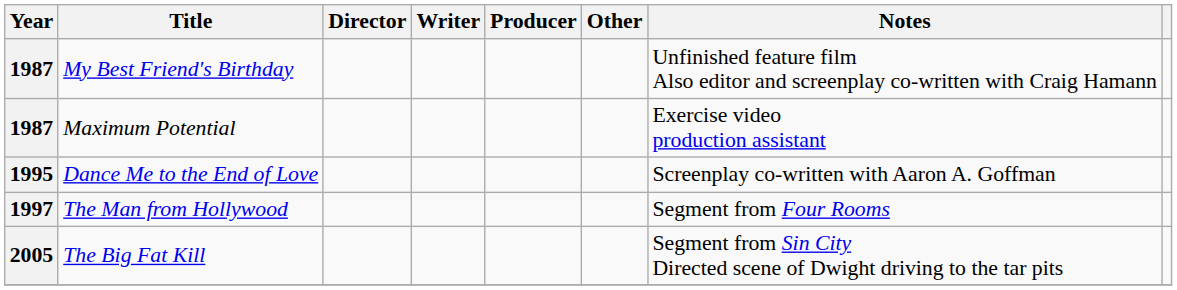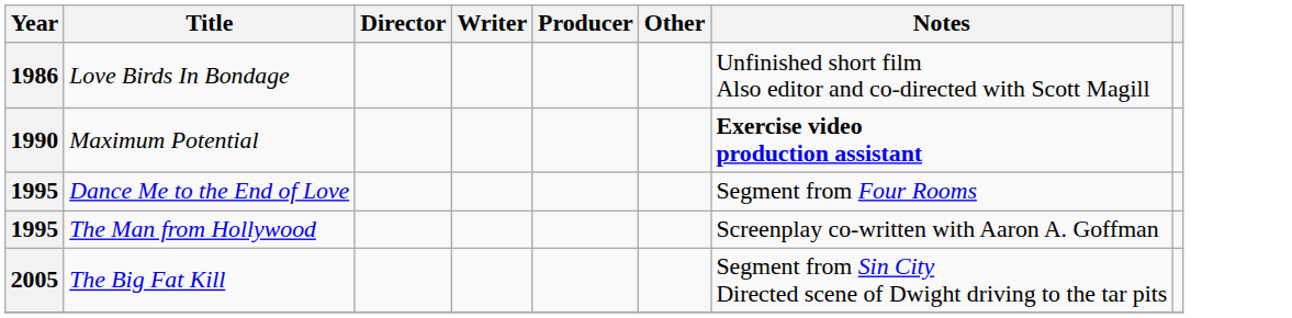+ row: 1986 | Love Birds In Bondage | Unfinished short film Also editor and co-directed with Scott Magill
- row: 1987 | My Best Friend's Birthday | Unfinished feature film Also editor and screenplay co-written with Craig Hamann
Maximum Potential | Year: 1987 -> 1990
Maximum Potential | Notes: normal -> bold
Dance Me to the End of Love | Notes: Screenplay co-written with Aaron A. Goffman -> Segment from Four Rooms
The Man from Hollywood | Year: 1997 -> 1995
The Man from Hollywood | Notes: Segment from Four Rooms -> Screenplay co-written with Aaron A. Goffman
